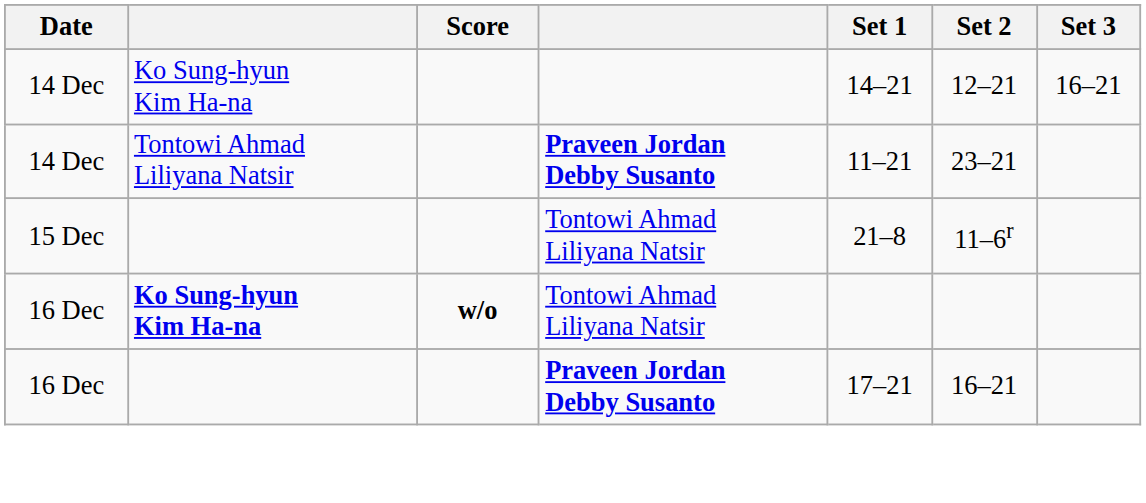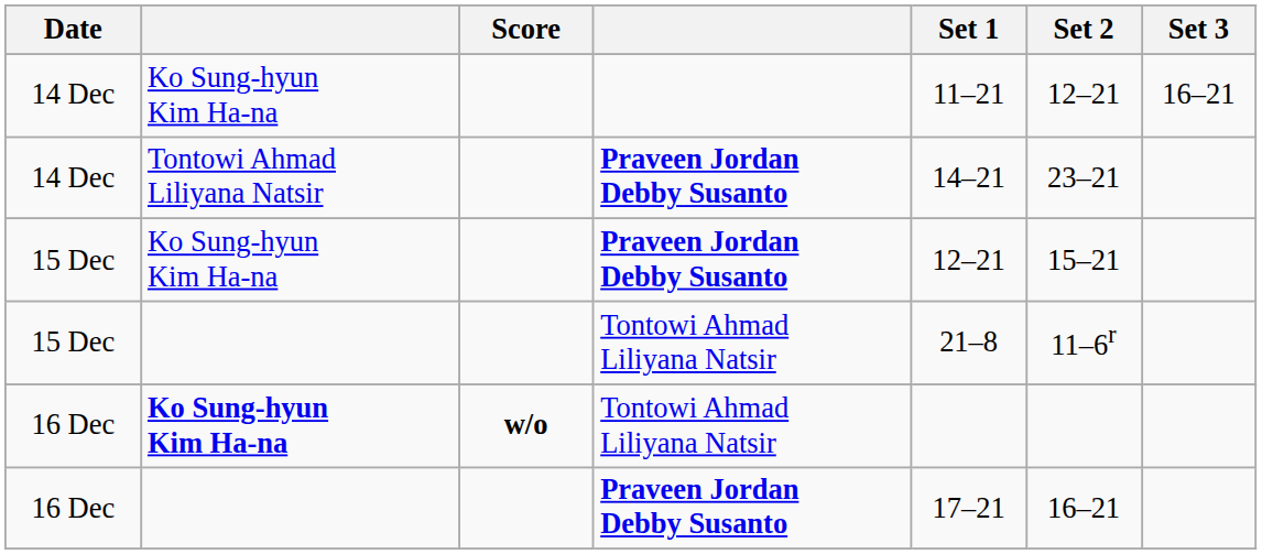14 Dec / Ko Sung-hyun Kim Ha-na | Set 1: 14–21 -> 11–21
14 Dec / Tontowi Ahmad Liliyana Natsir | Set 1: 11–21 -> 14–21
+ row: 15 Dec | Ko Sung-hyun Kim Ha-na | Praveen Jordan Debby Susanto | 12–21 | 15–21
